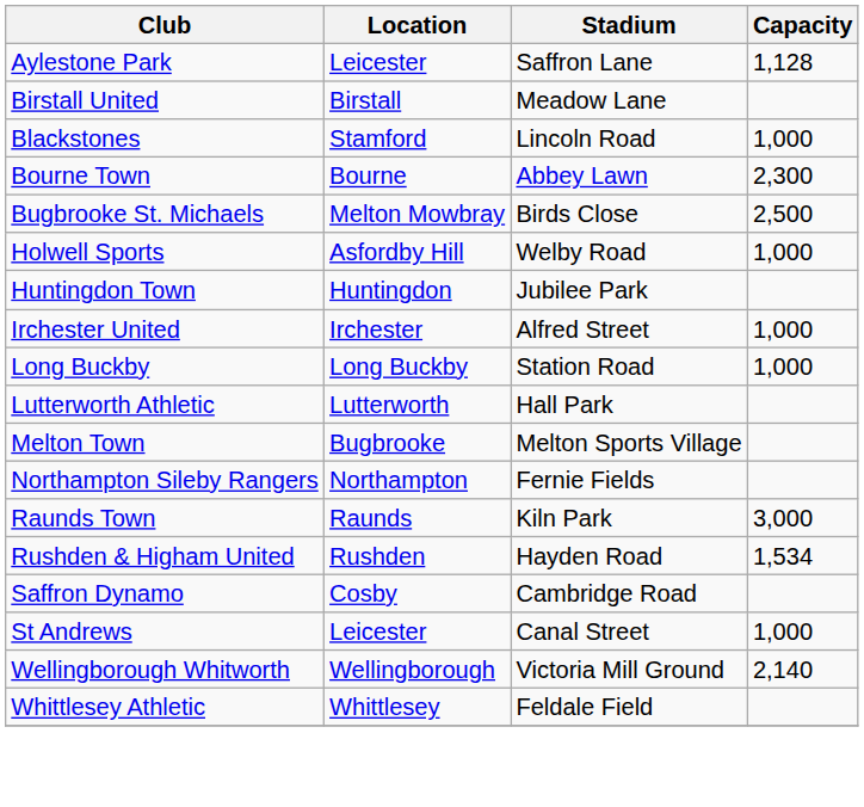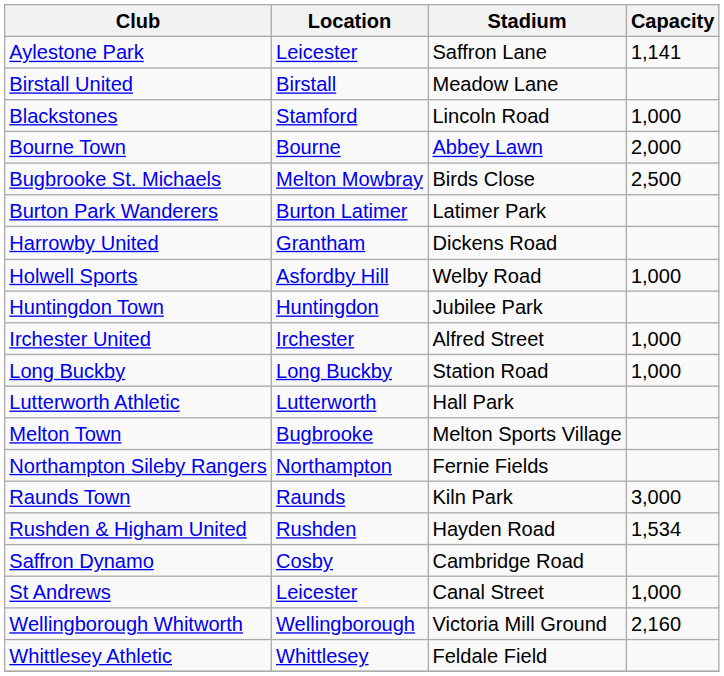Aylestone Park | Capacity: 1,128 -> 1,141
Bourne Town | Capacity: 2,300 -> 2,000
+ row: Burton Park Wanderers | Burton Latimer | Latimer Park
+ row: Harrowby United | Grantham | Dickens Road
Wellingborough Whitworth | Capacity: 2,140 -> 2,160
